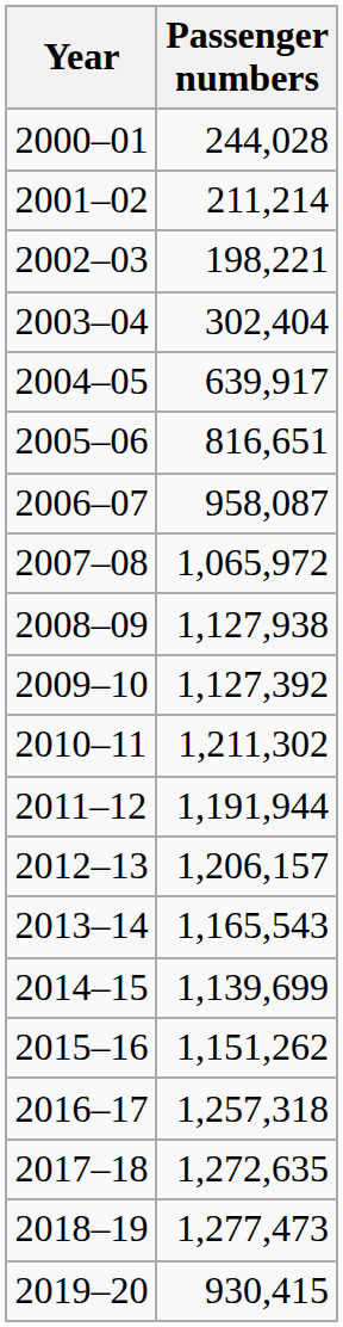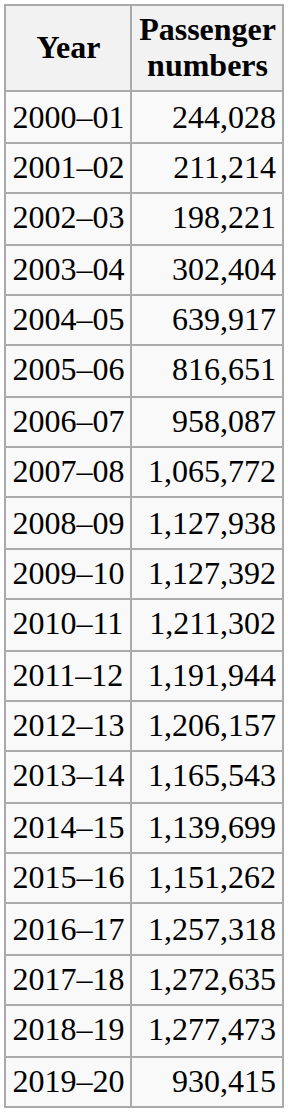2007–08 | Passenger numbers: 1,065,972 -> 1,065,772
